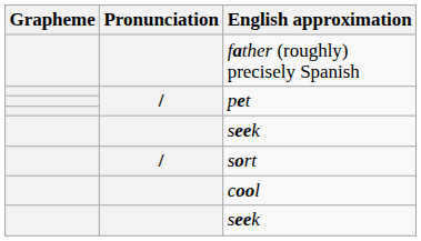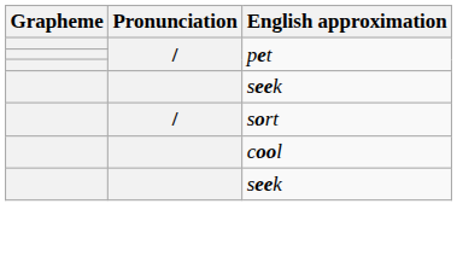- row: father (roughly) precisely Spanish
